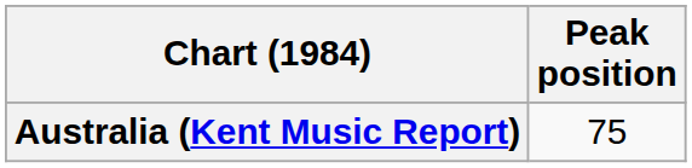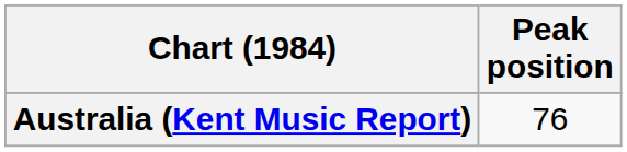Australia (Kent Music Report) | Peak position: 75 -> 76
